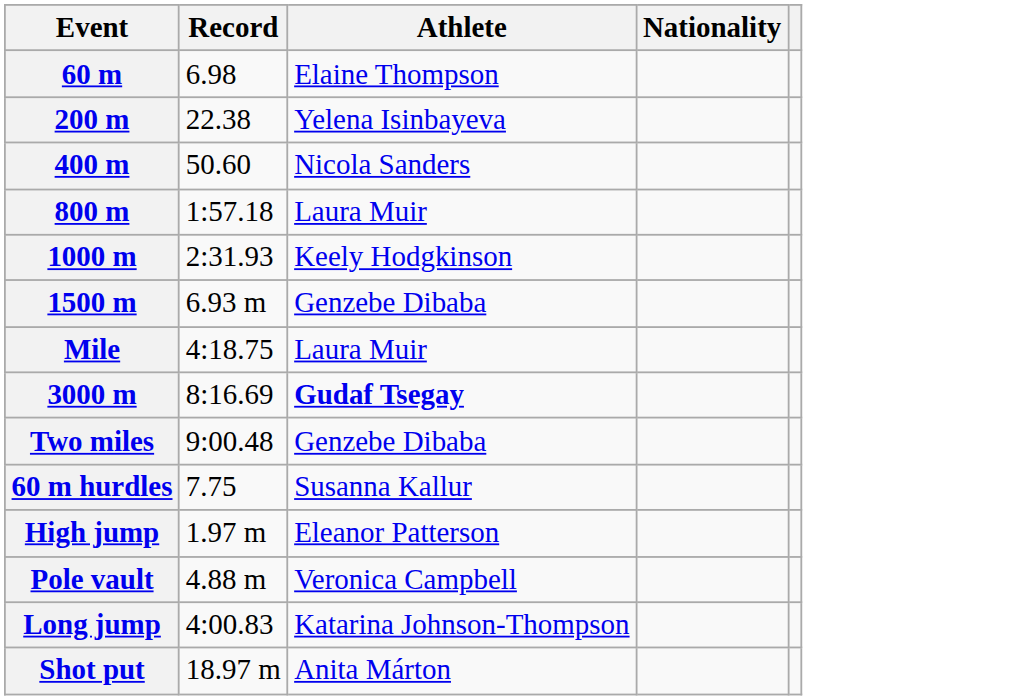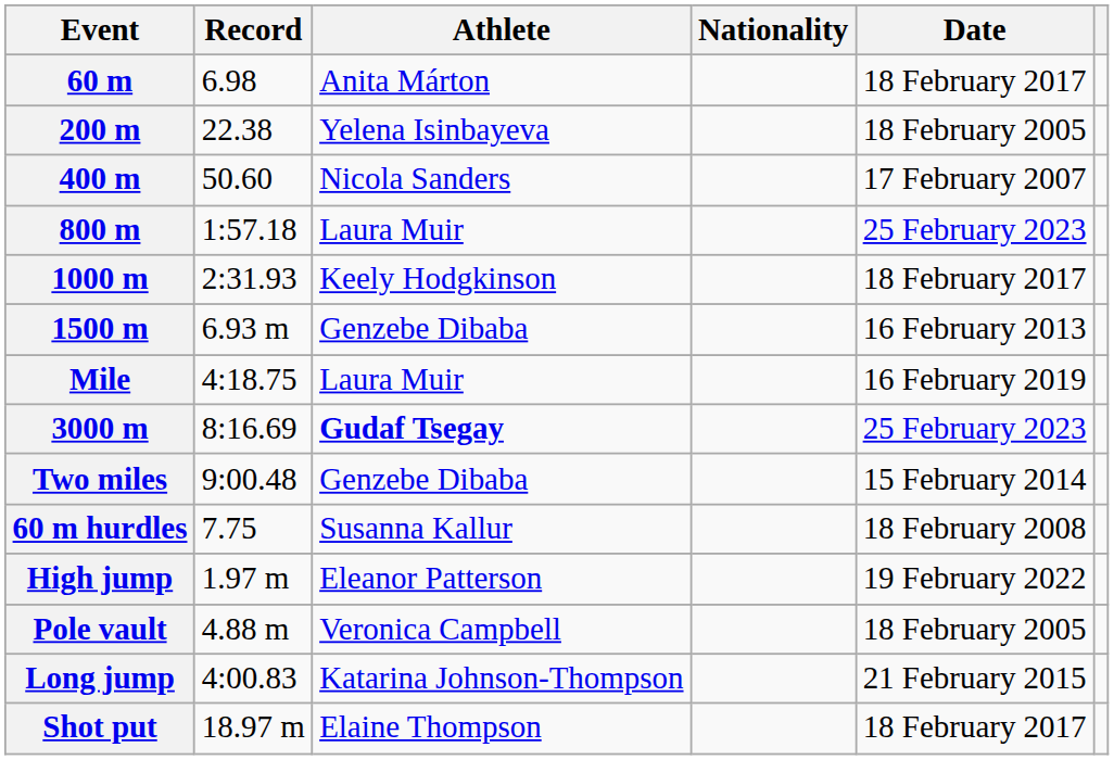+ column: Date | 18 February 2017 | 18 February 2005 | 17 February 2007 | 25 February 2023 | 18 February 2017 | 16 February 2013 | 16 February 2019 | 25 February 2023 | 15 February 2014 | 18 February 2008 | 19 February 2022 | 18 February 2005 | 21 February 2015 | 18 February 2017
60 m | Athlete: Elaine Thompson -> Anita Márton
Shot put | Athlete: Anita Márton -> Elaine Thompson
